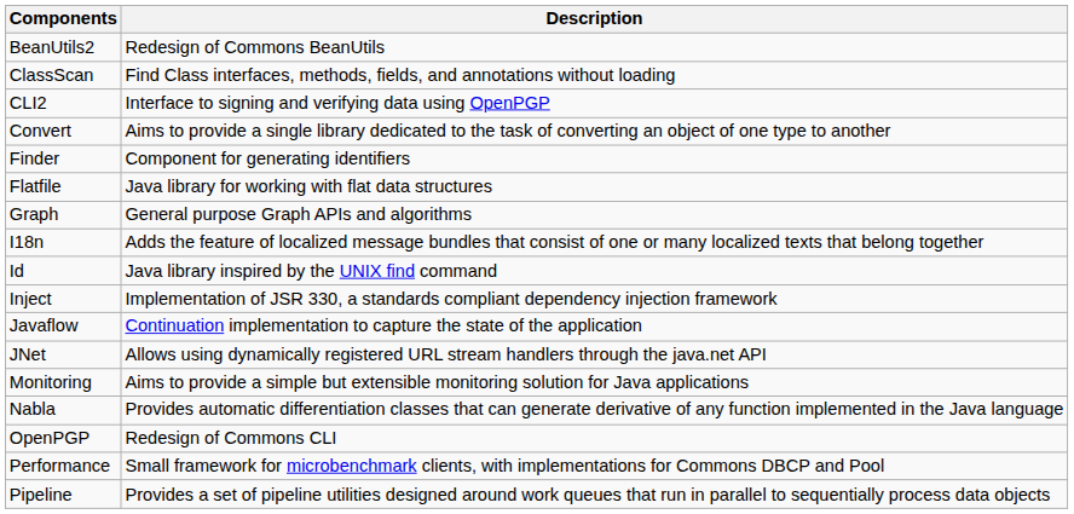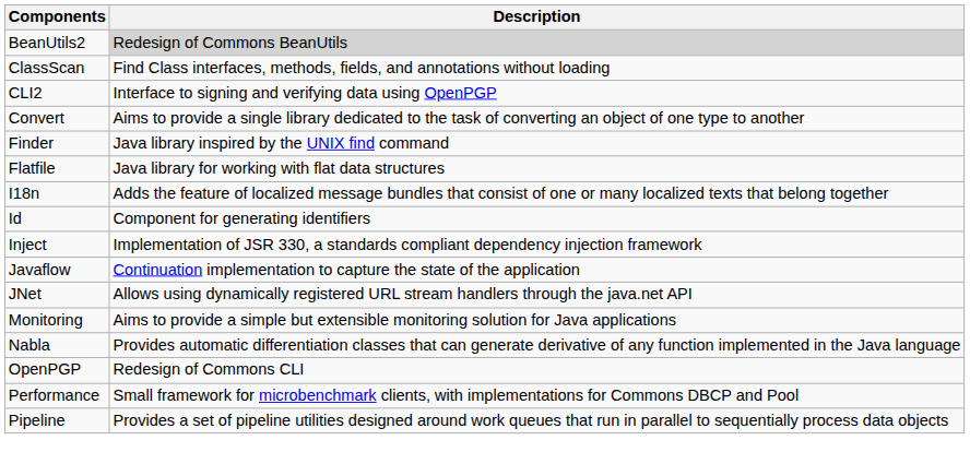BeanUtils2 | Description: no background -> lightgrey background
Finder | Description: Component for generating identifiers -> Java library inspired by the UNIX find command
- row: Graph | General purpose Graph APIs and algorithms
Id | Description: Java library inspired by the UNIX find command -> Component for generating identifiers
